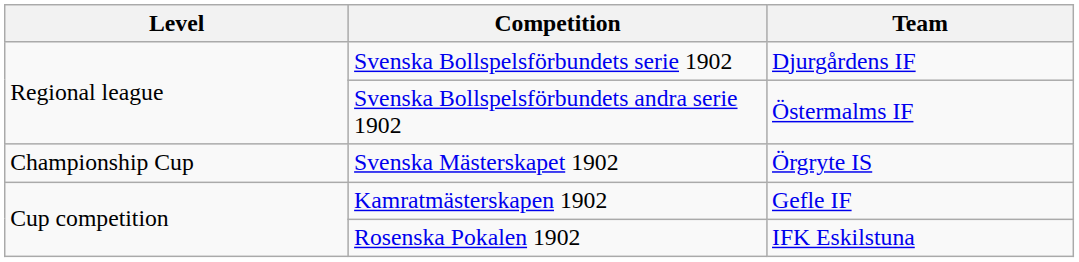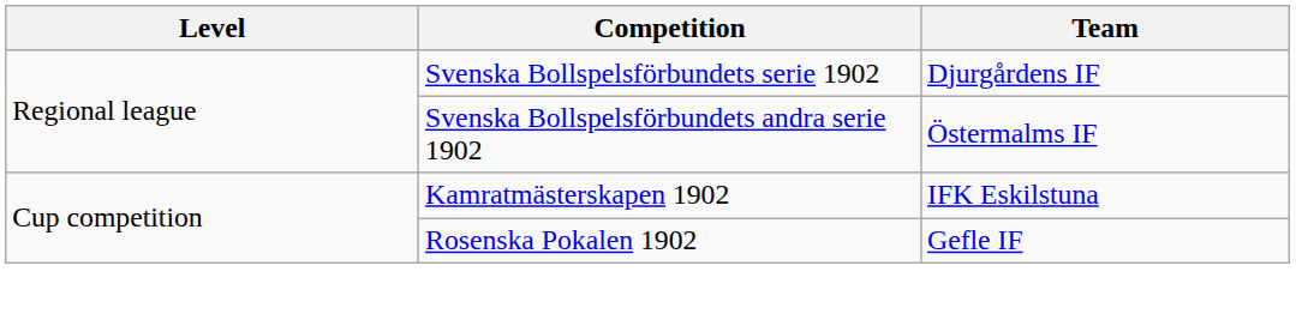- row: Championship Cup | Svenska Mästerskapet 1902 | Örgryte IS
Kamratmästerskapen 1902 | Team: Gefle IF -> IFK Eskilstuna
Rosenska Pokalen 1902 | Team: IFK Eskilstuna -> Gefle IF
